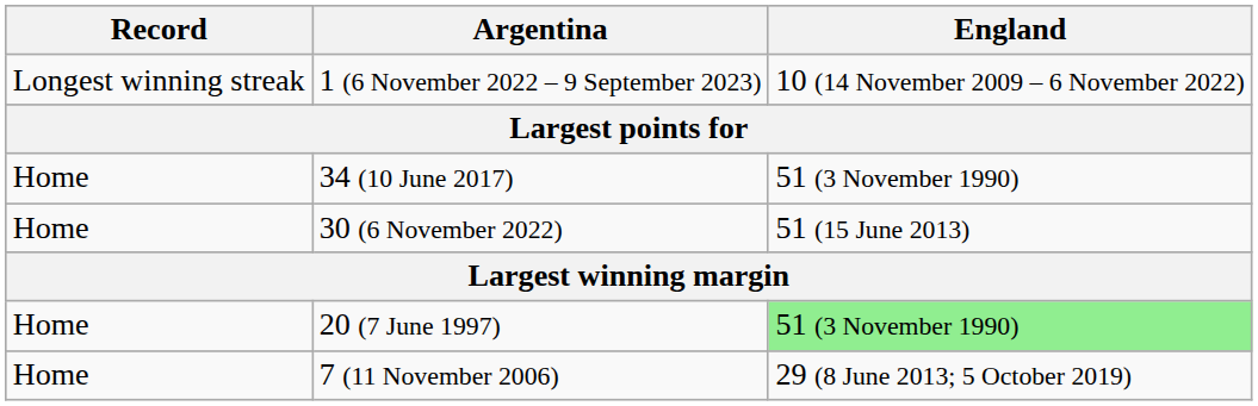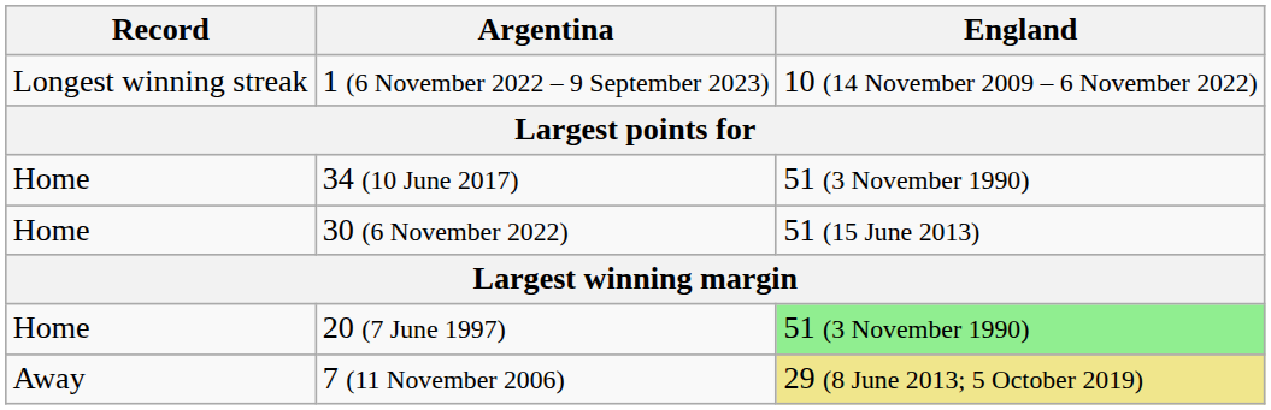7 (11 November 2006) | Record: Home -> Away
7 (11 November 2006) | England: no background -> khaki background
